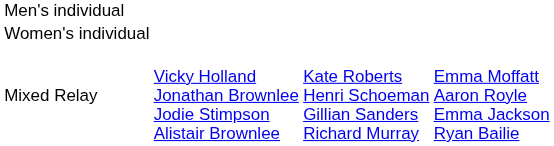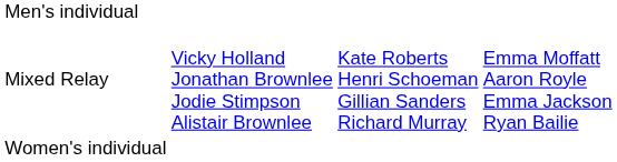rows swapped: Women's individual <-> Mixed Relay
